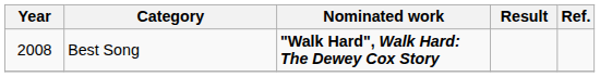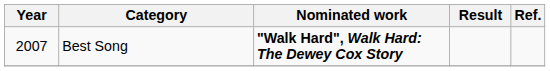Best Song | Year: 2008 -> 2007
